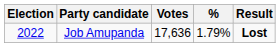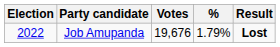Job Amupanda | Votes: 17,636 -> 19,676
